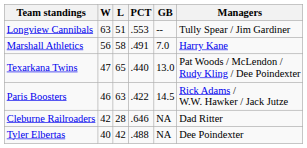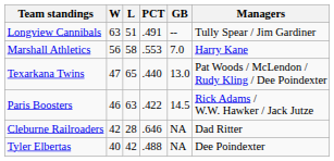Longview Cannibals | PCT: .553 -> .491
Marshall Athletics | PCT: .491 -> .553
